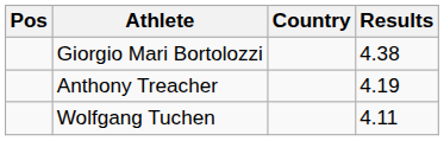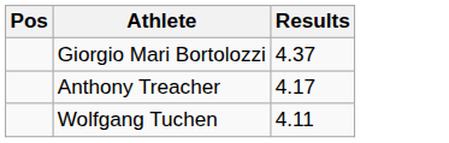- column: Country
Giorgio Mari Bortolozzi | Results: 4.38 -> 4.37
Anthony Treacher | Results: 4.19 -> 4.17
